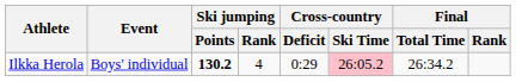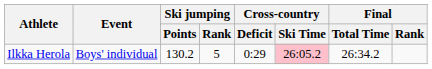Ilkka Herola | Ski jumping / Points: bold -> normal
Ilkka Herola | Ski jumping / Rank: 4 -> 5
